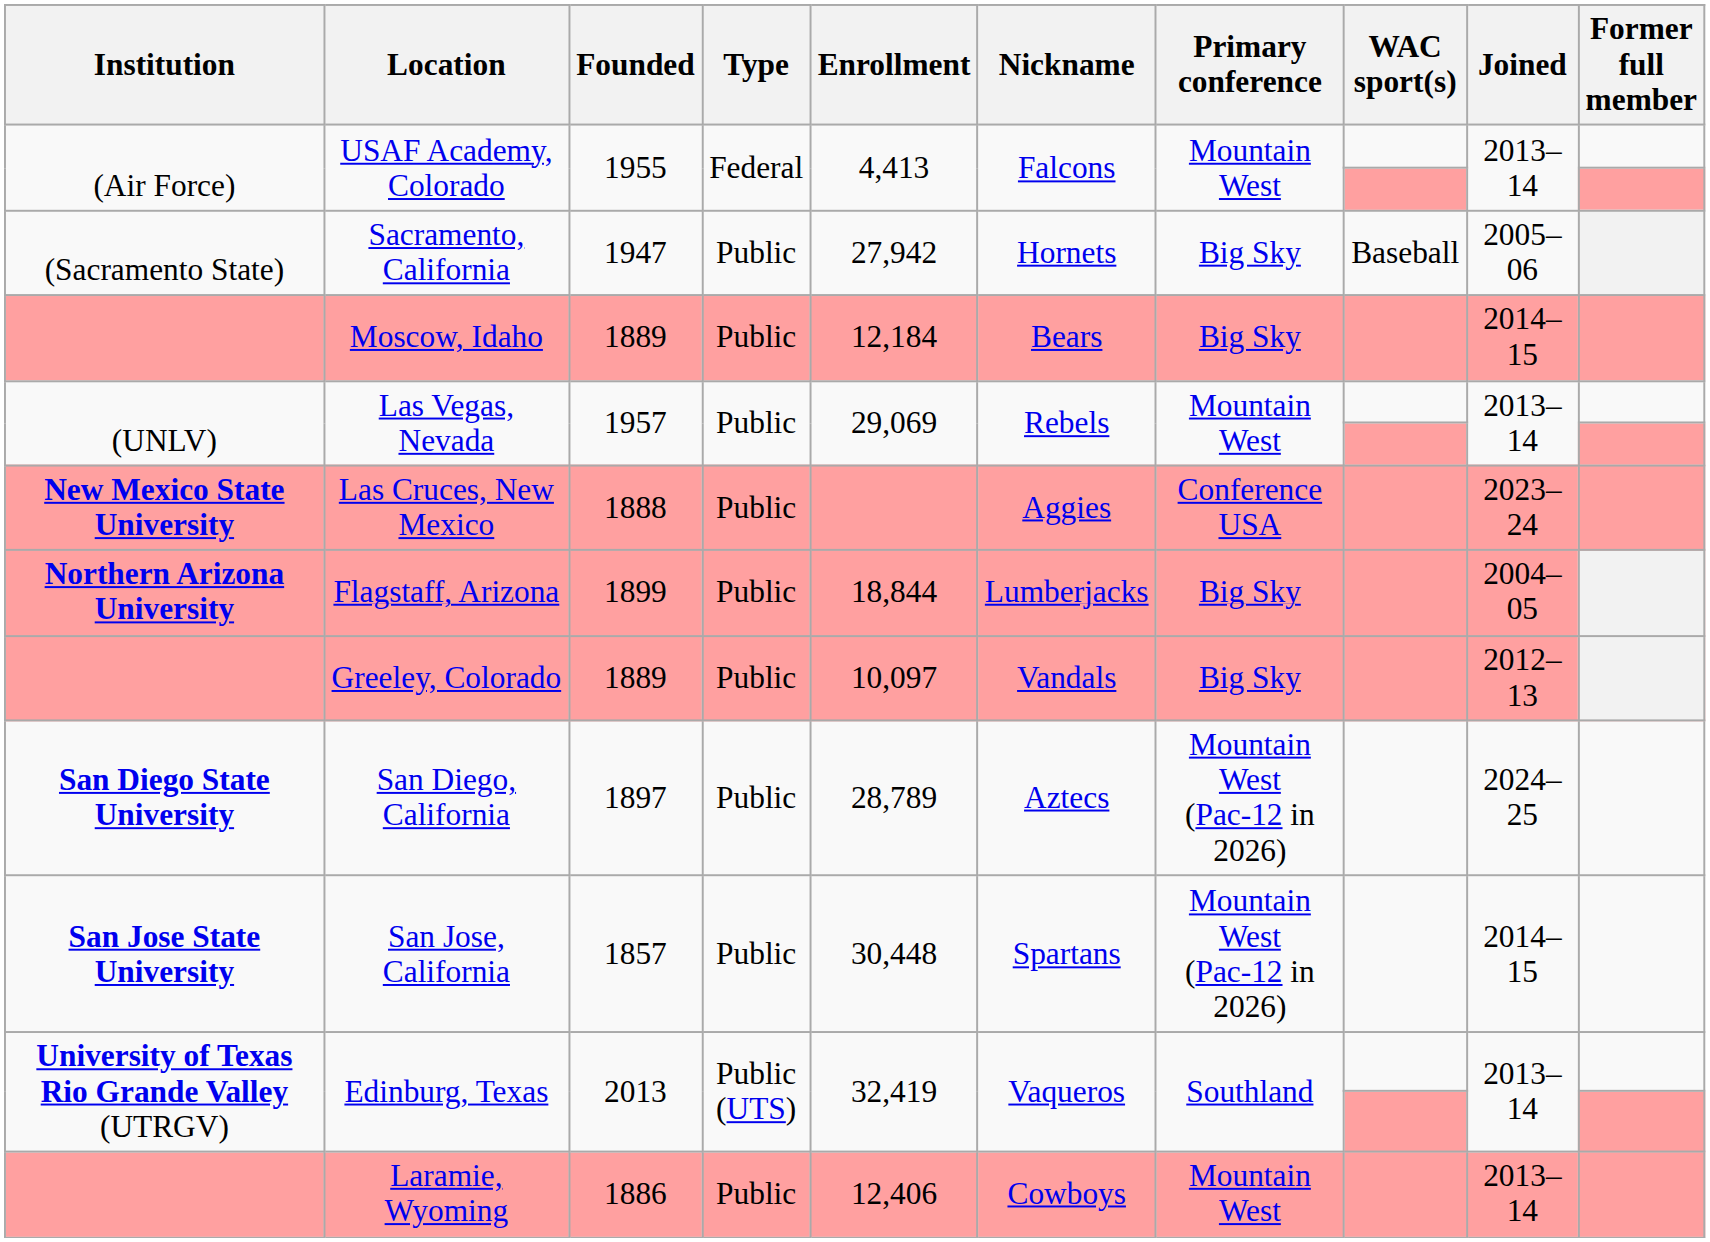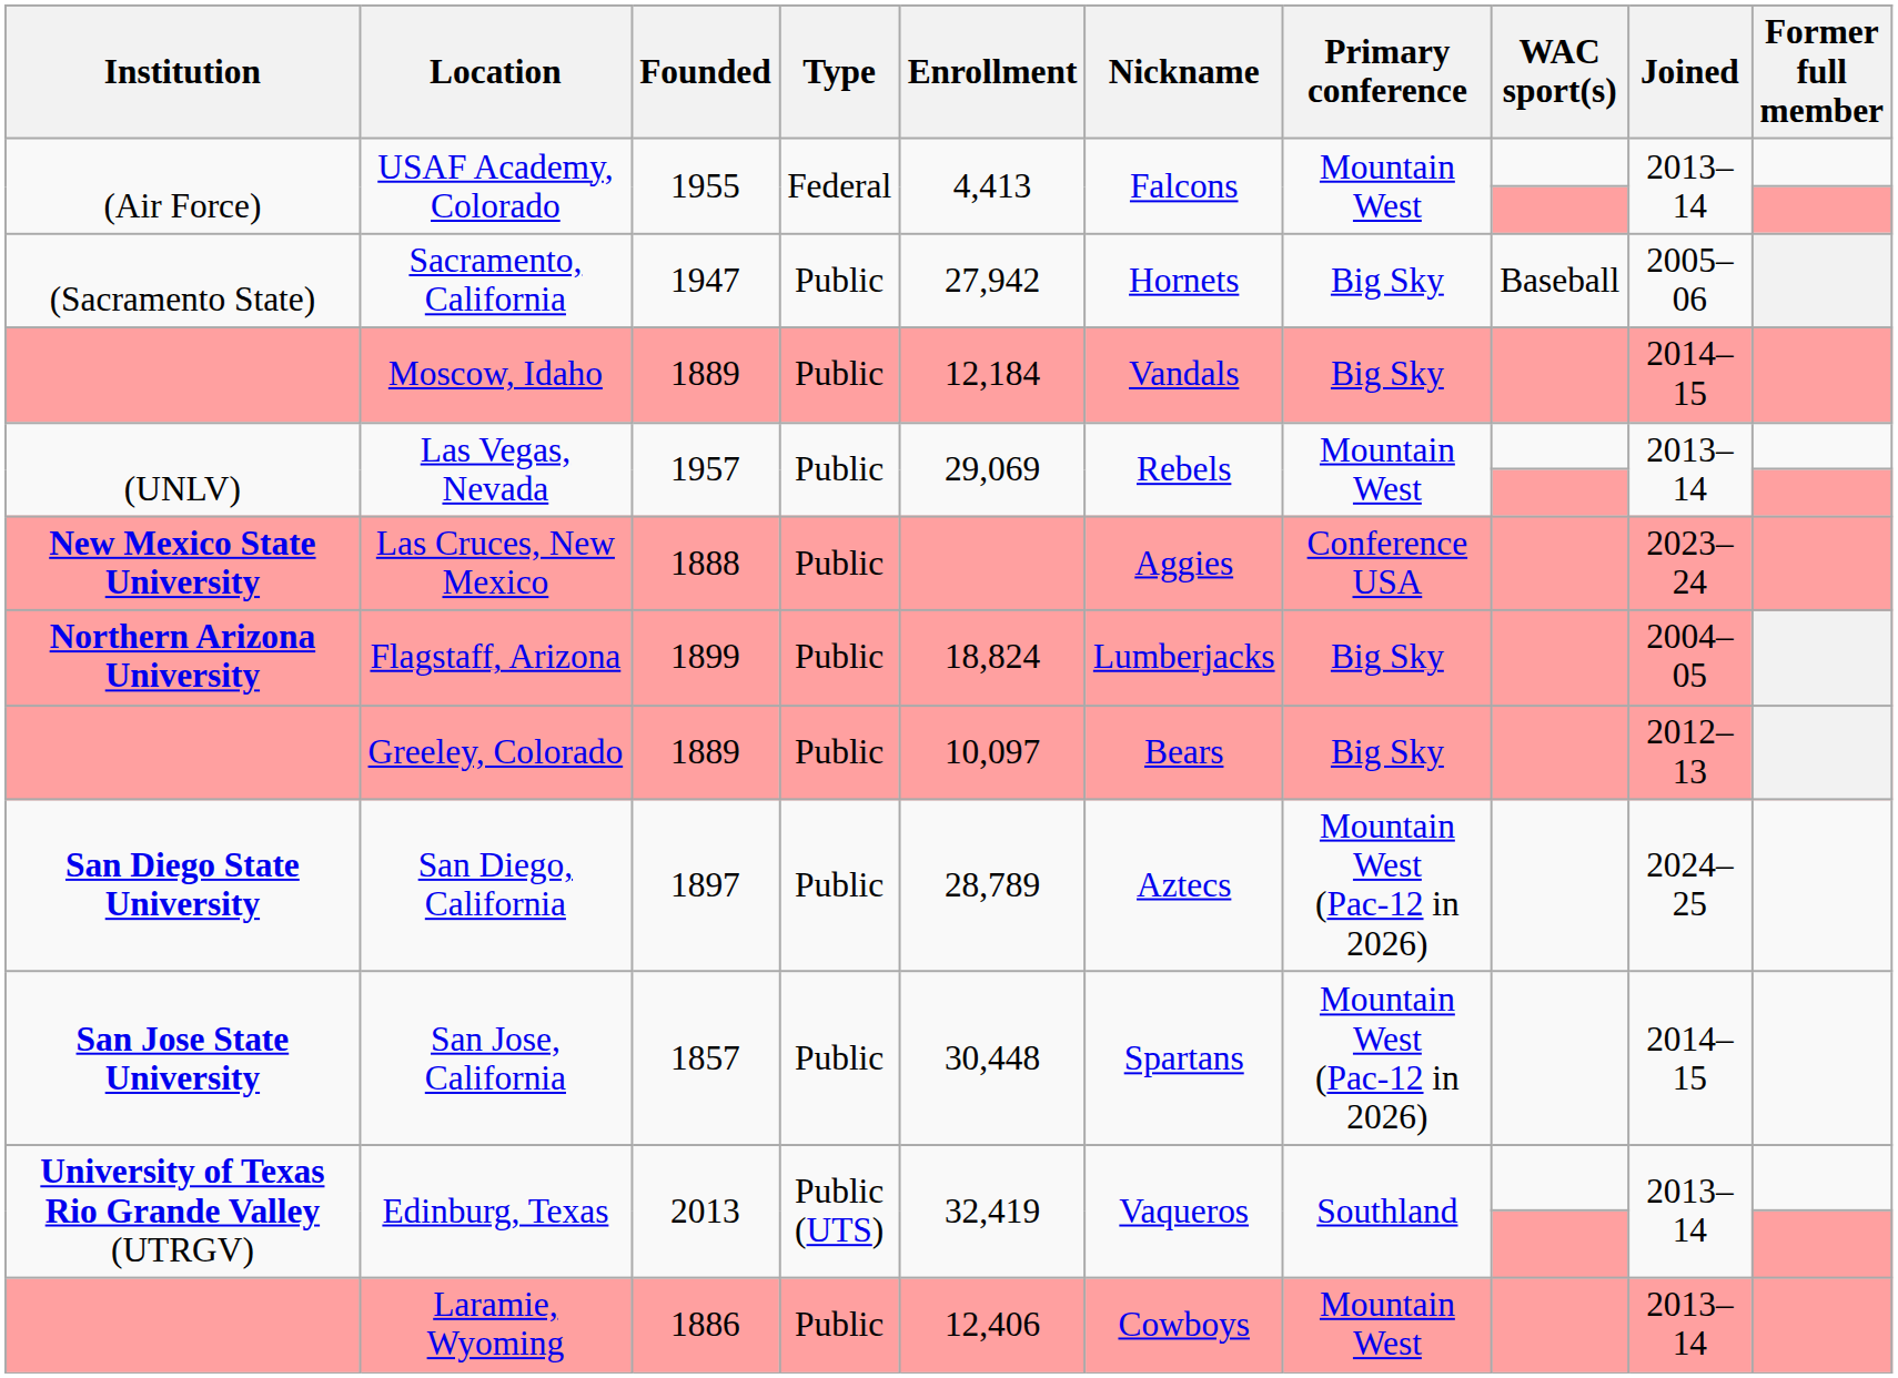Moscow, Idaho | Nickname: Bears -> Vandals
Flagstaff, Arizona | Enrollment: 18,844 -> 18,824
Greeley, Colorado | Nickname: Vandals -> Bears
